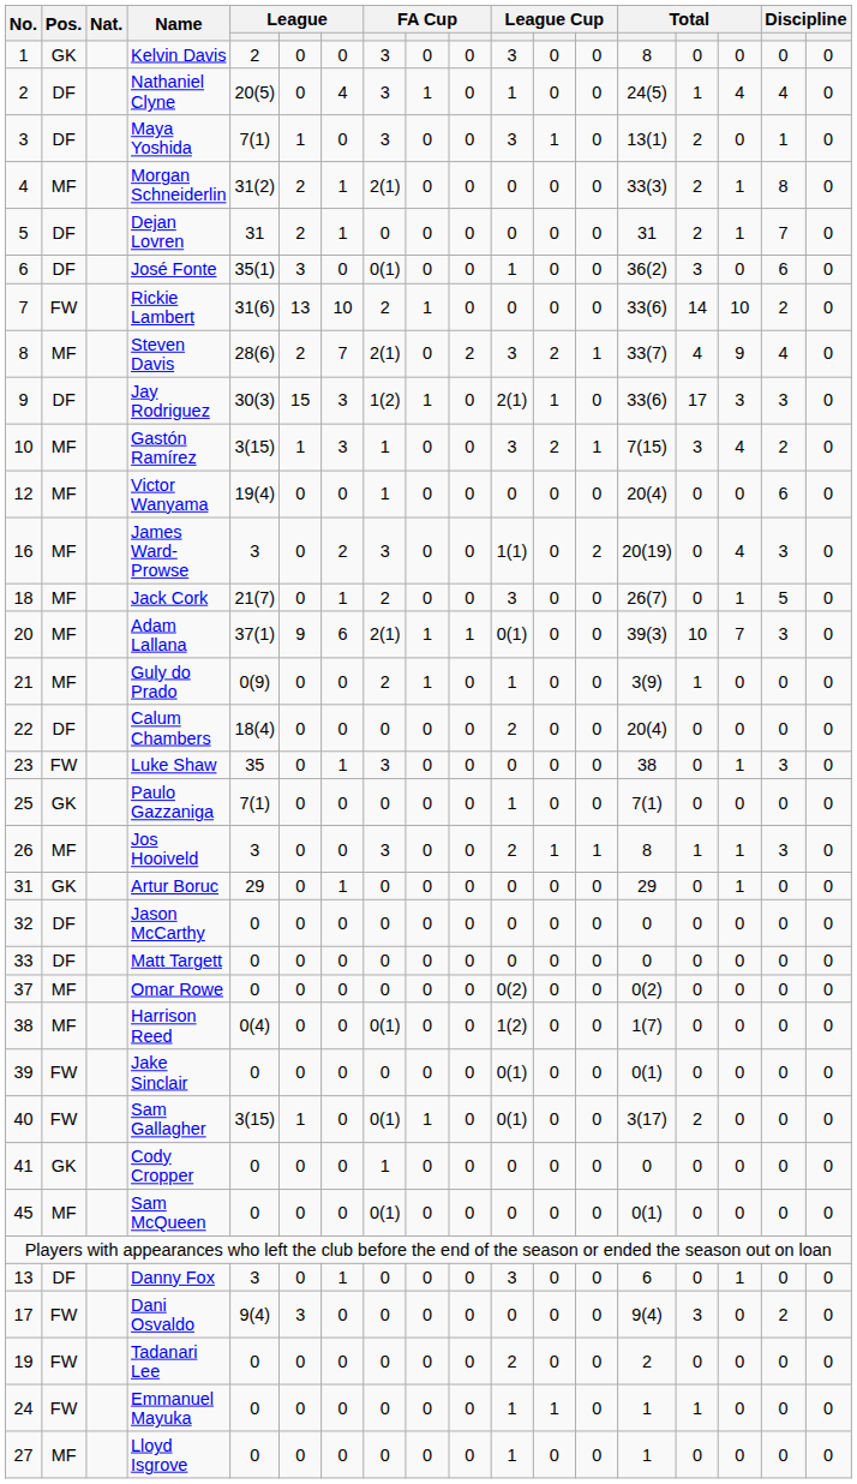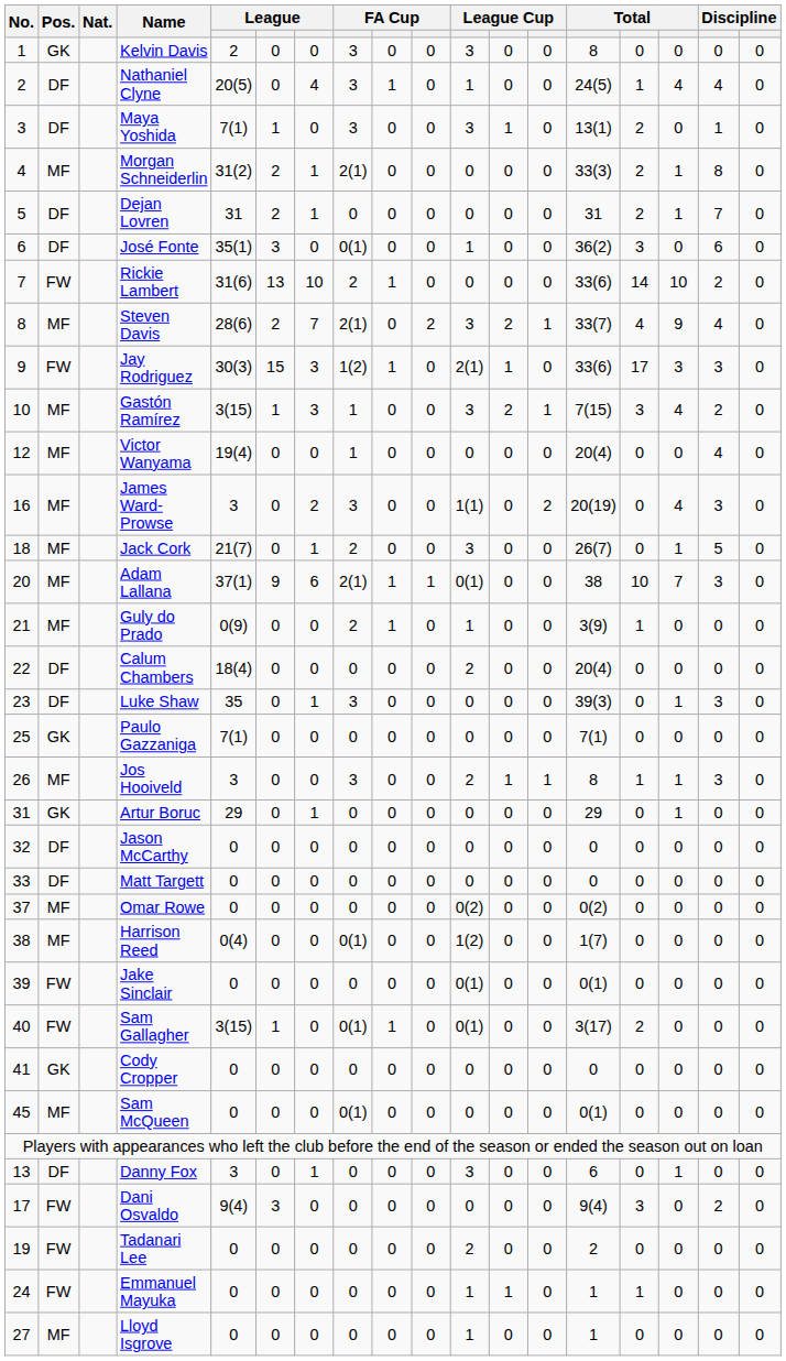Jay Rodriguez | Pos.: DF -> FW
Victor Wanyama | column 17: 6 -> 4
Adam Lallana | column 14: 39(3) -> 38
Luke Shaw | Pos.: FW -> DF
Luke Shaw | column 14: 38 -> 39(3)
Paulo Gazzaniga | column 11: 1 -> 0
Cody Cropper | column 8: 1 -> 0
